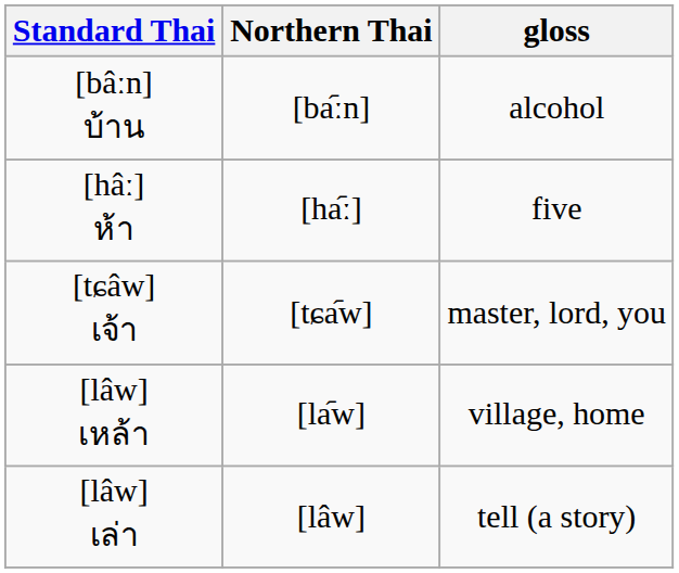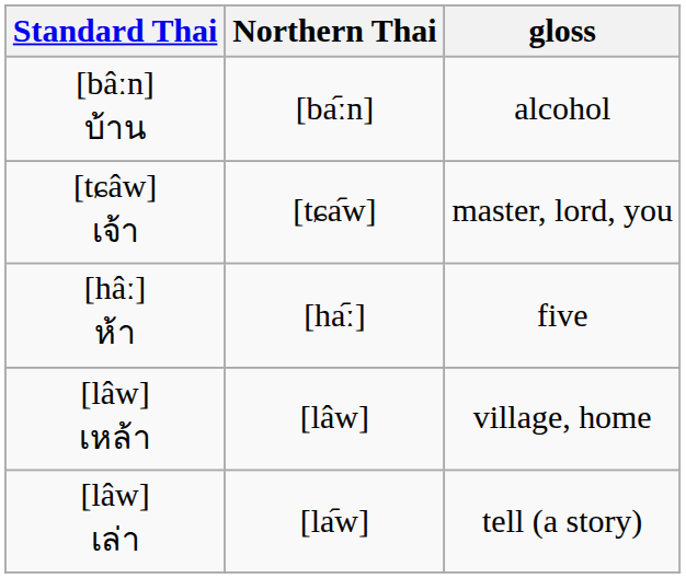rows swapped: [hâː] ห้า <-> [tɕâw] เจ้า
[lâw] เหล้า | Northern Thai: [la᷇w] -> [lâw]
[lâw] เล่า | Northern Thai: [lâw] -> [la᷇w]
